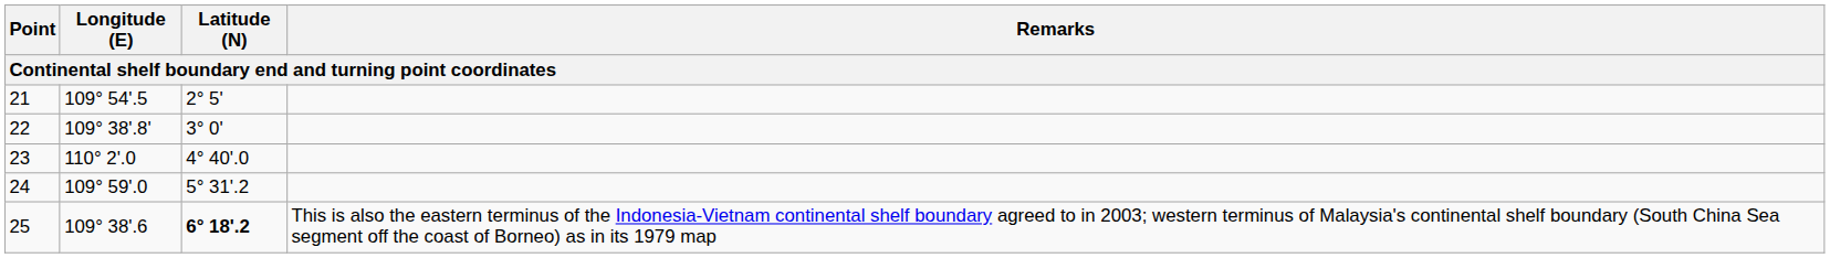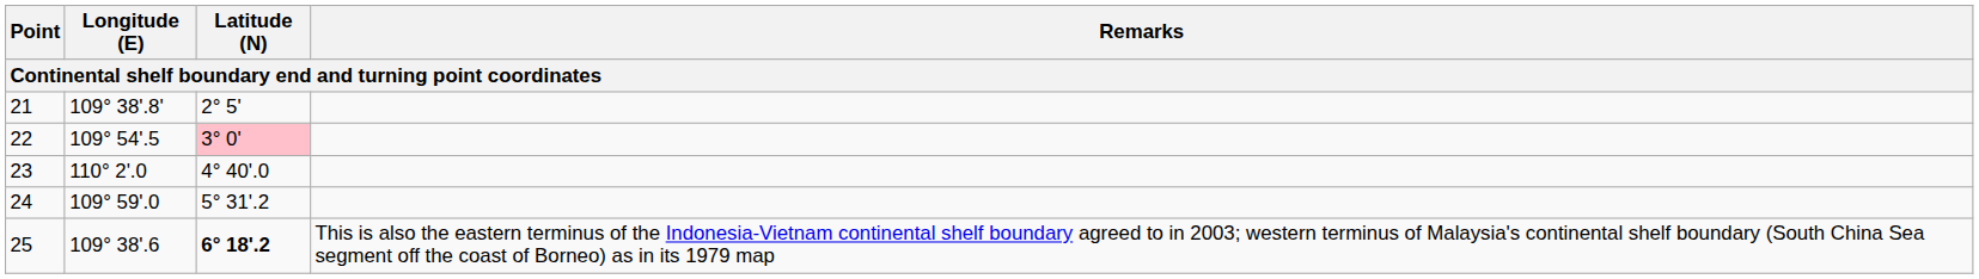21 | Longitude (E): 109° 54'.5 -> 109° 38'.8'
22 | Longitude (E): 109° 38'.8' -> 109° 54'.5
22 | Latitude (N): no background -> pink background
